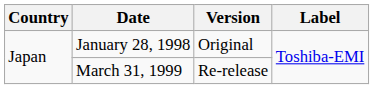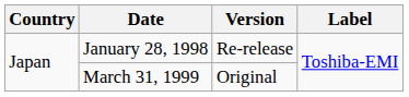January 28, 1998 | Version: Original -> Re-release
March 31, 1999 | Version: Re-release -> Original
